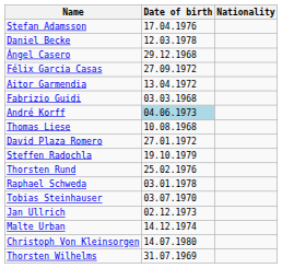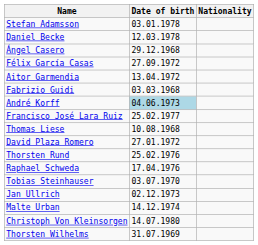Stefan Adamsson | Date of birth: 17.04.1976 -> 03.01.1978
+ row: Francisco José Lara Ruiz | 25.02.1977
- row: Steffen Radochla | 19.10.1979
Raphael Schweda | Date of birth: 03.01.1978 -> 17.04.1976
